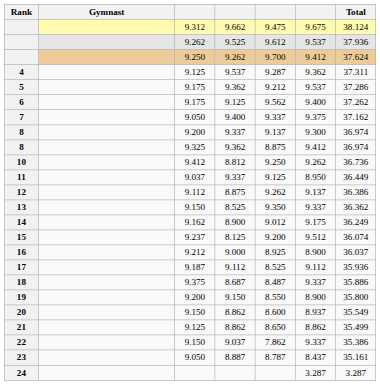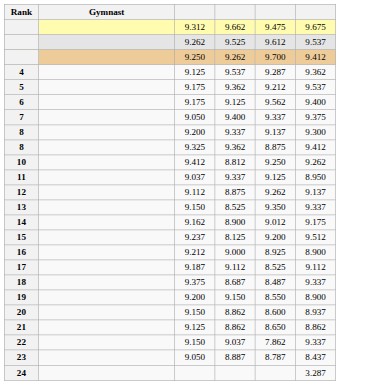- column: Total | 38.124 | 37.936 | 37.624 | 37.311 | 37.286 | 37.262 | 37.162 | 36.974 | 36.974 | 36.736 | 36.449 | 36.386 | 36.362 | 36.249 | 36.074 | 36.037 | 35.936 | 35.886 | 35.800 | 35.549 | 35.499 | 35.386 | 35.161 | 3.287
